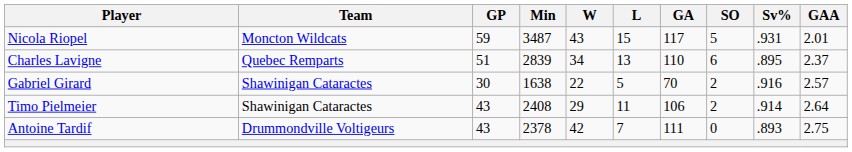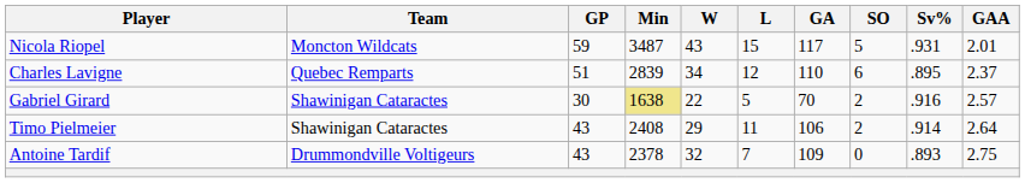Charles Lavigne | L: 13 -> 12
Gabriel Girard | Min: no background -> khaki background
Antoine Tardif | W: 42 -> 32
Antoine Tardif | GA: 111 -> 109
